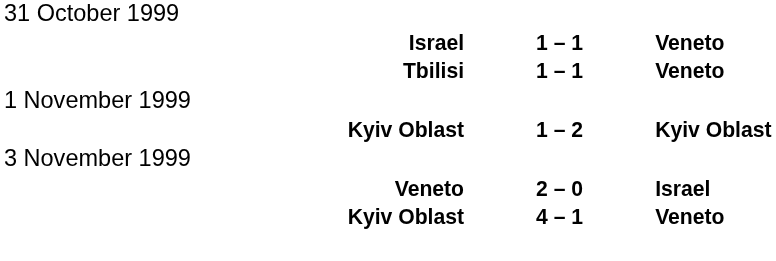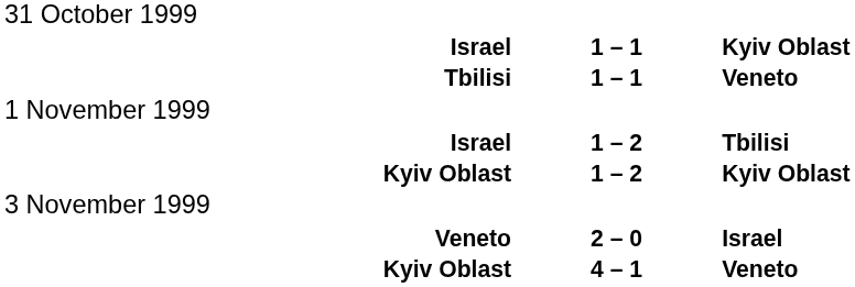Israel / 1 – 1 | column 3: Veneto -> Kyiv Oblast
+ row: Israel | 1 – 2 | Tbilisi
